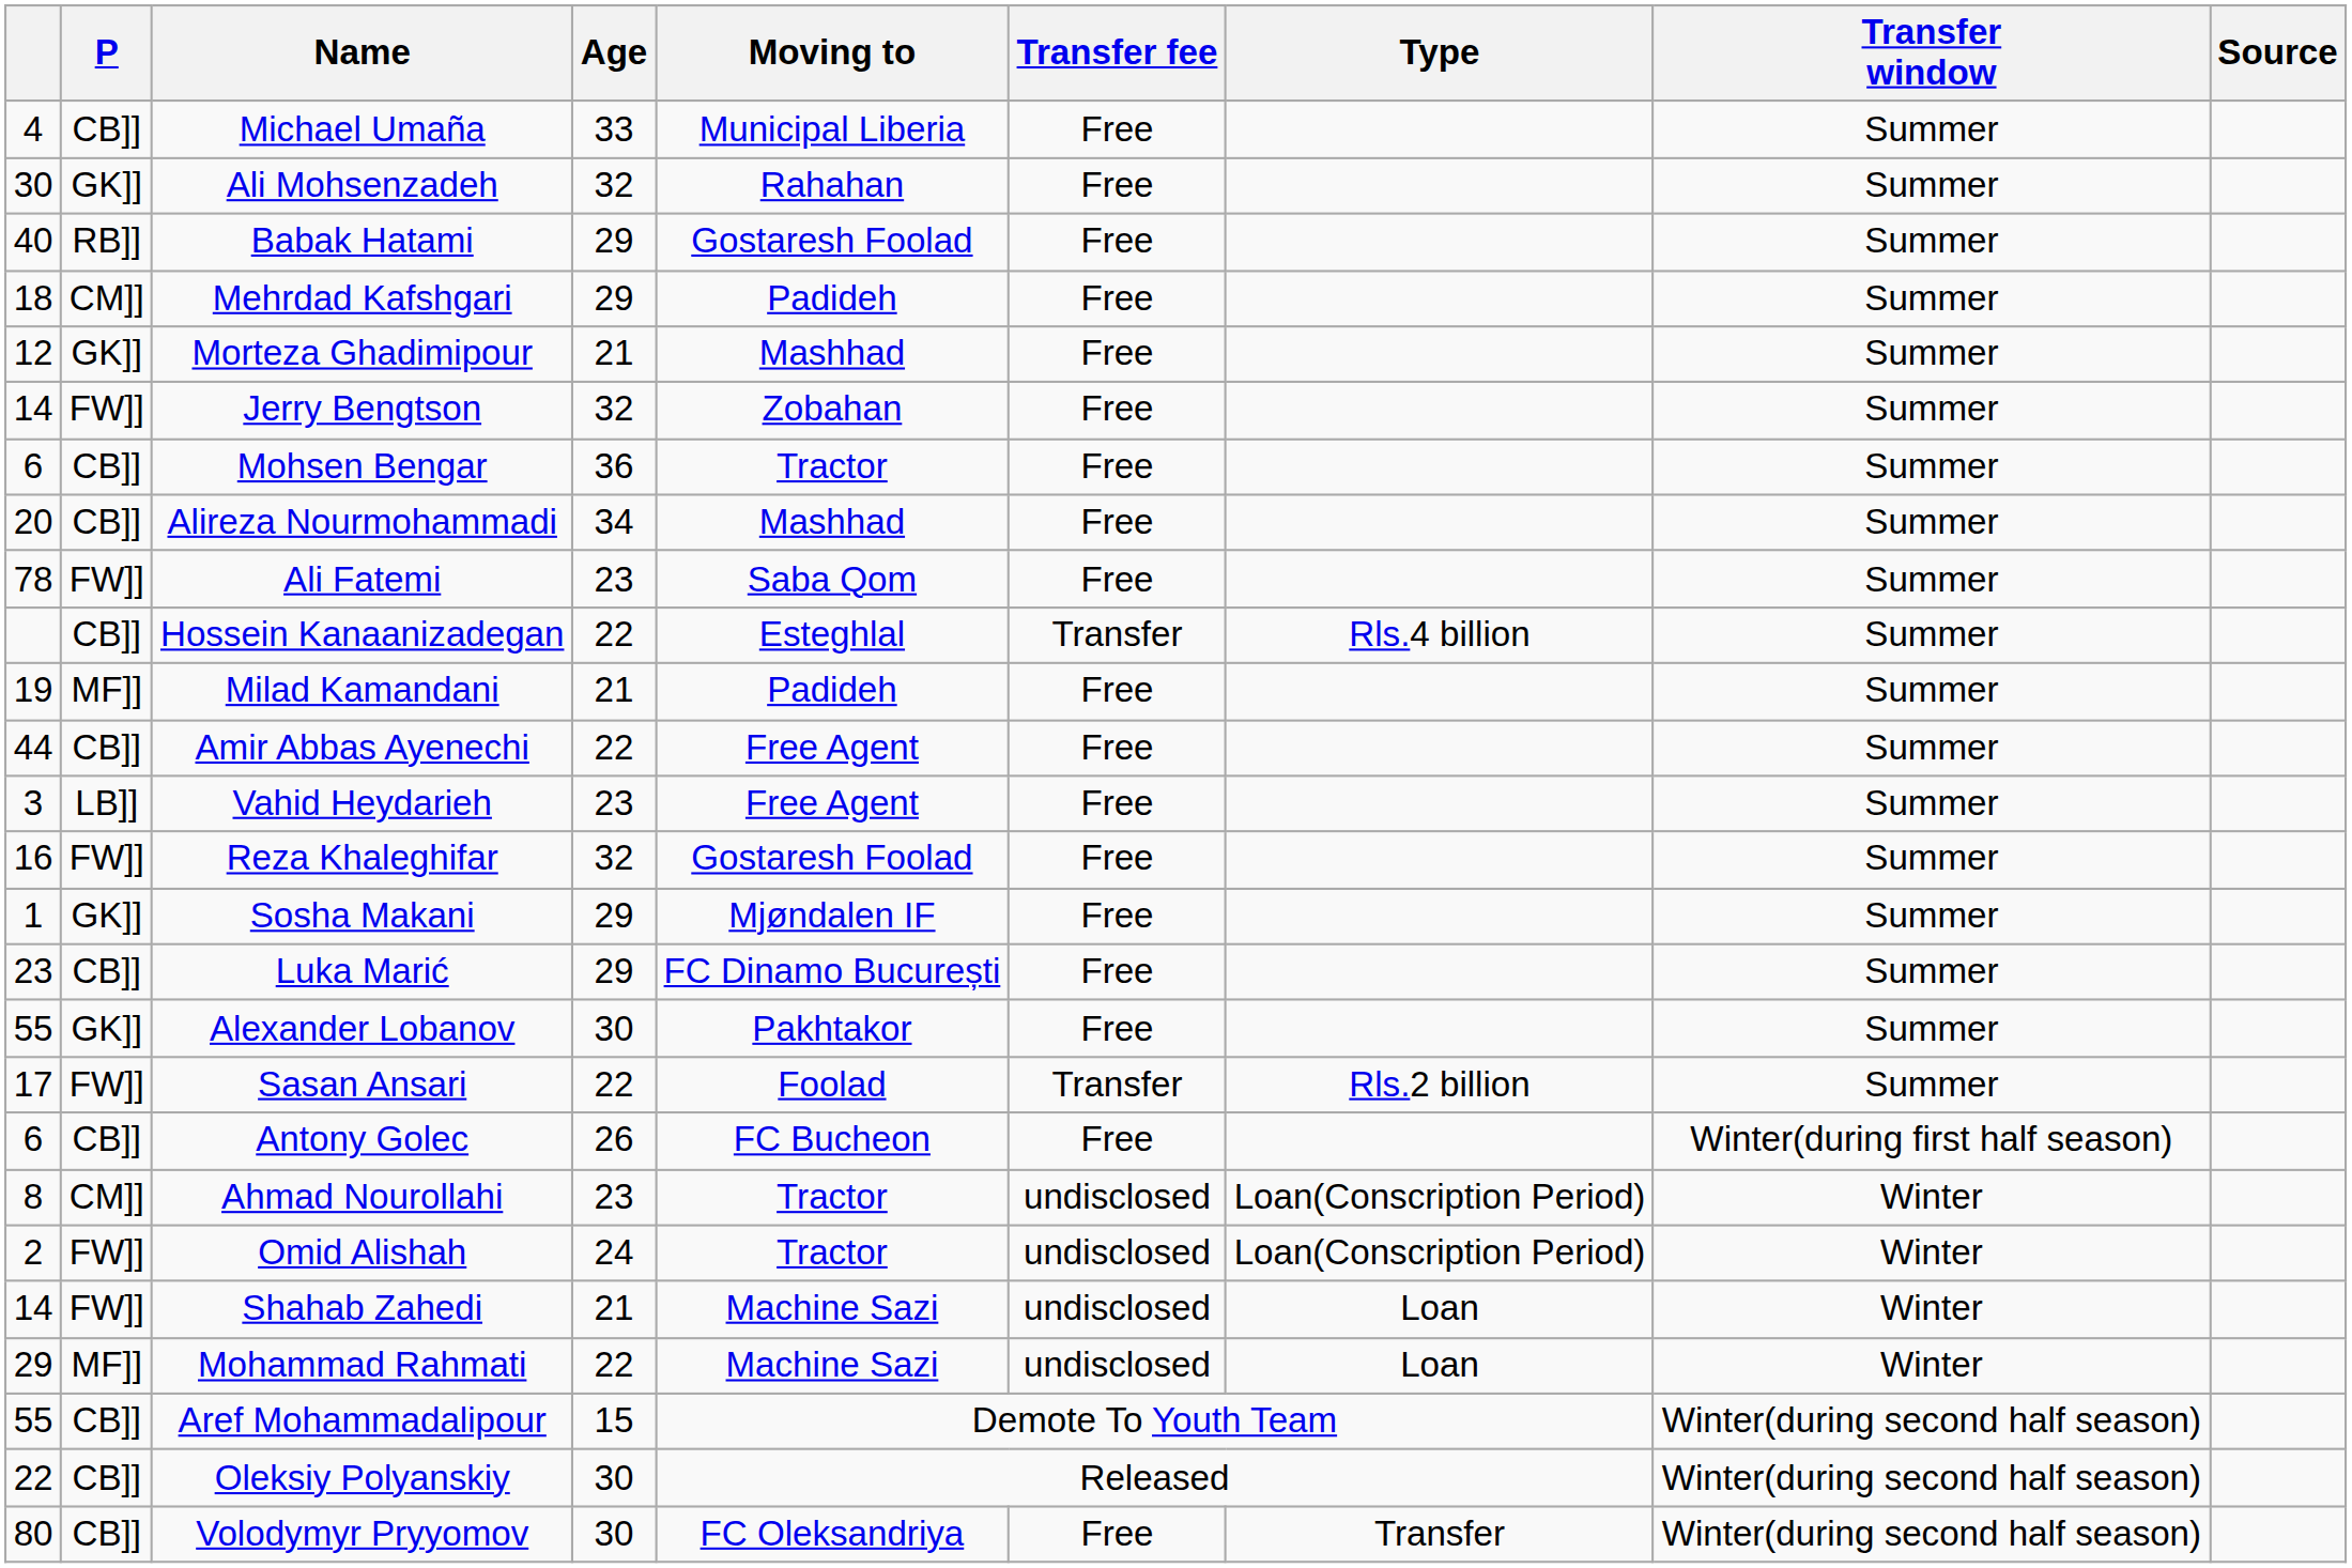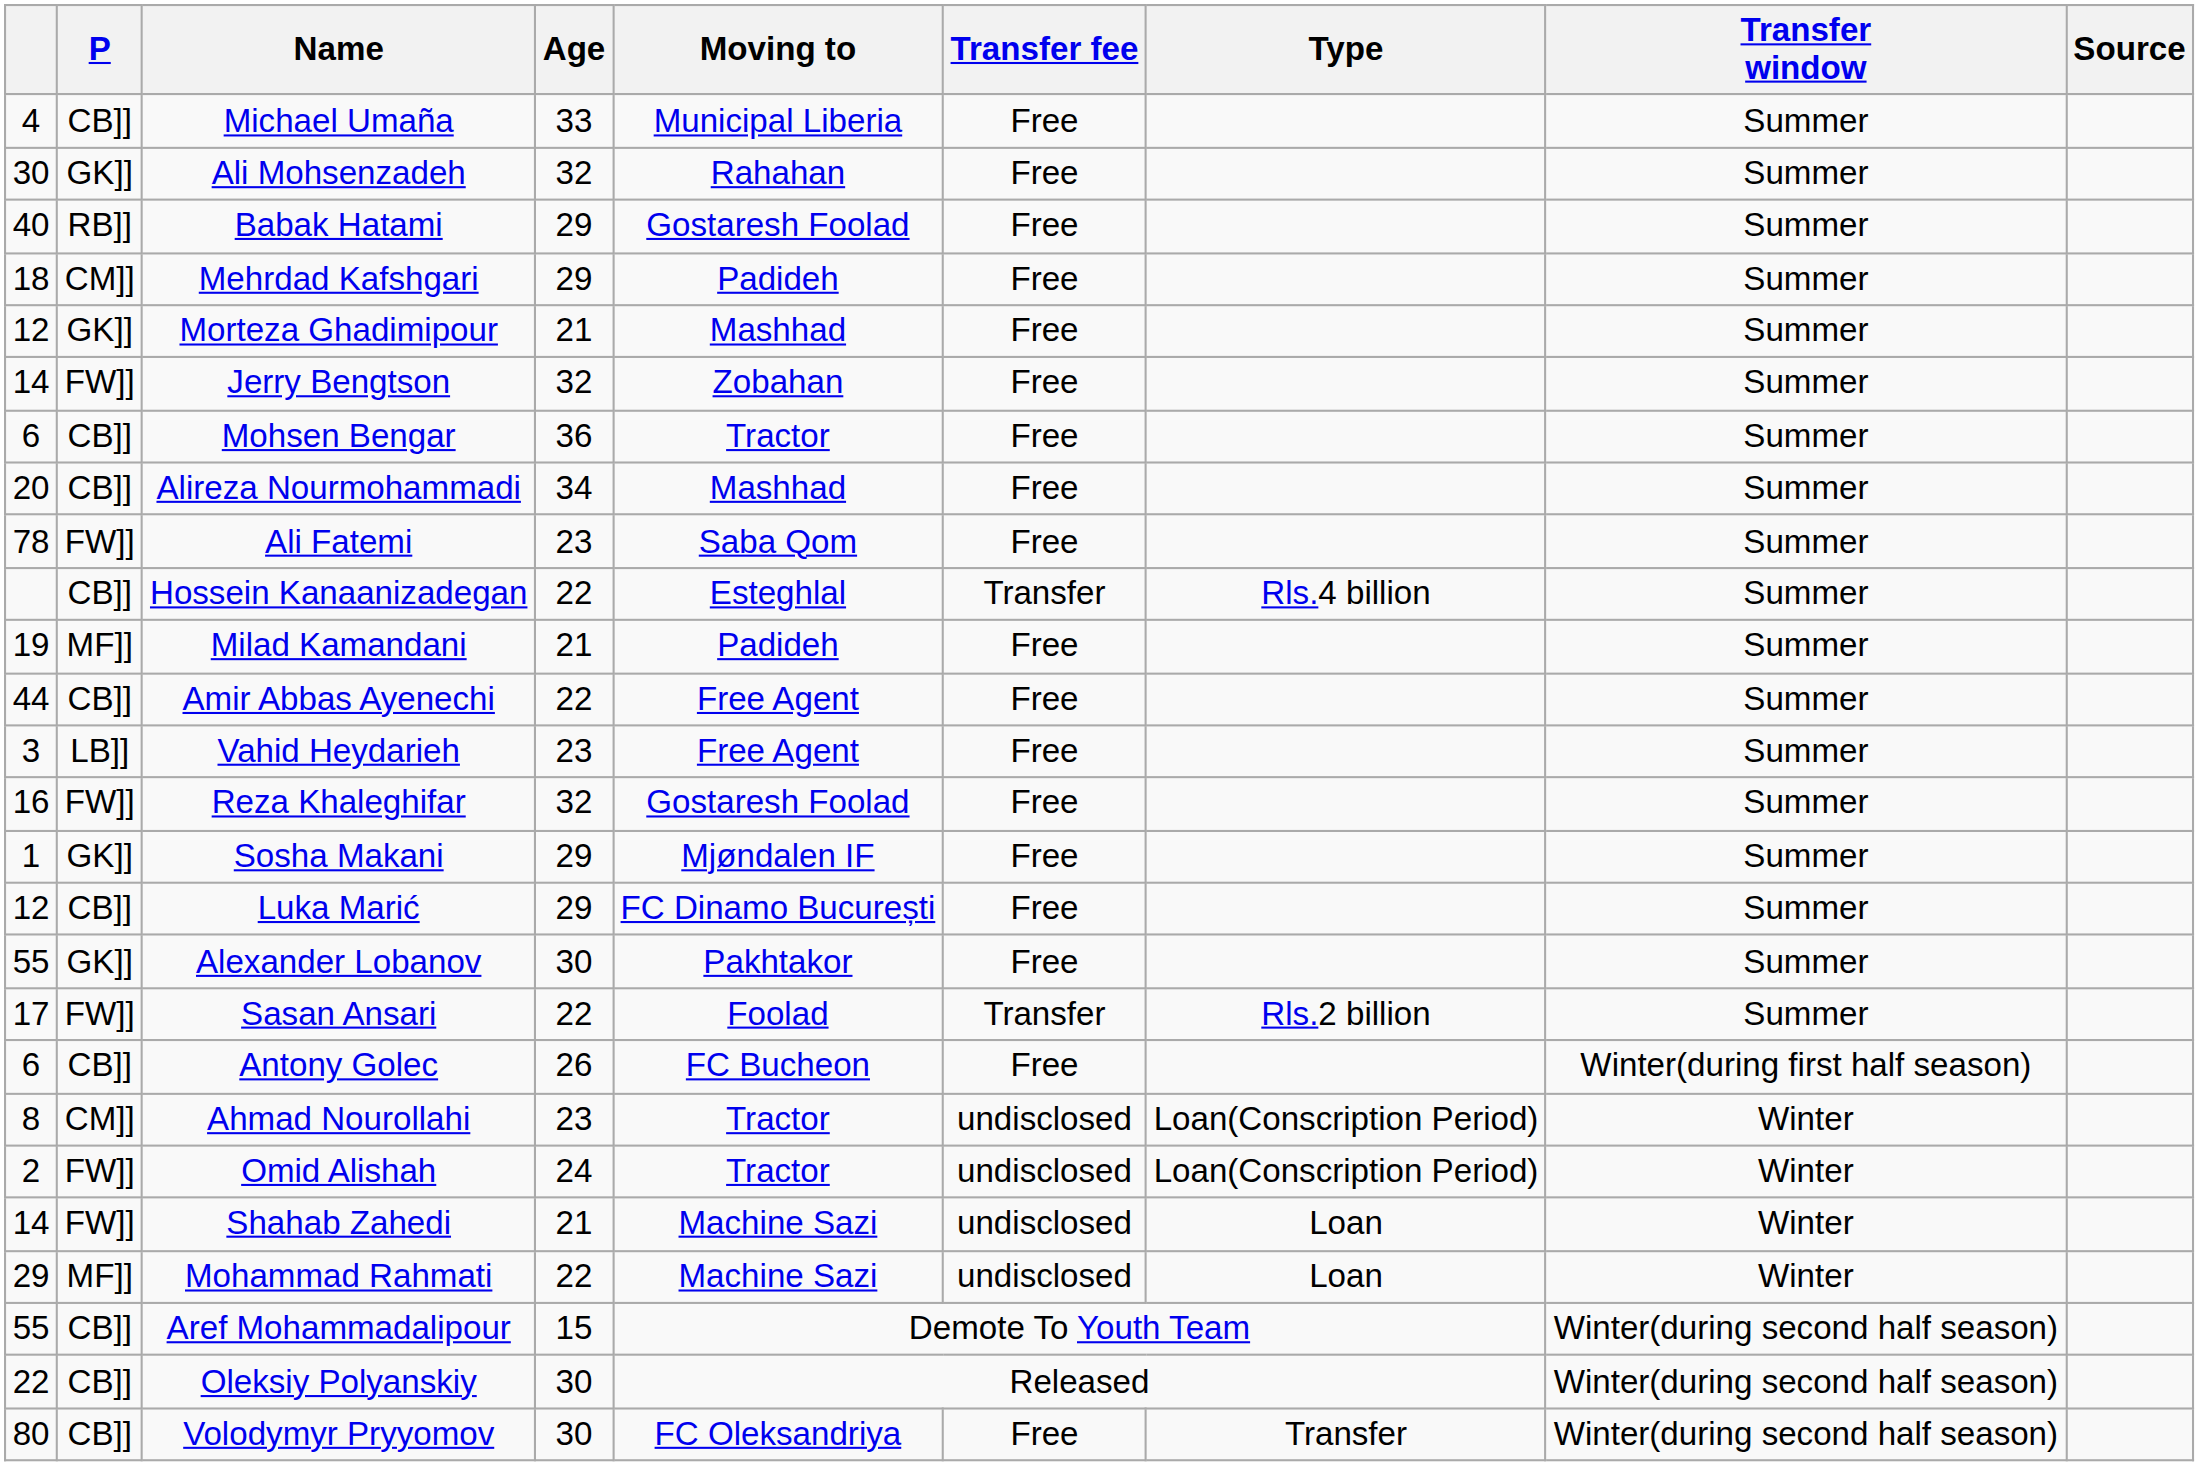Luka Marić | column 1: 23 -> 12
